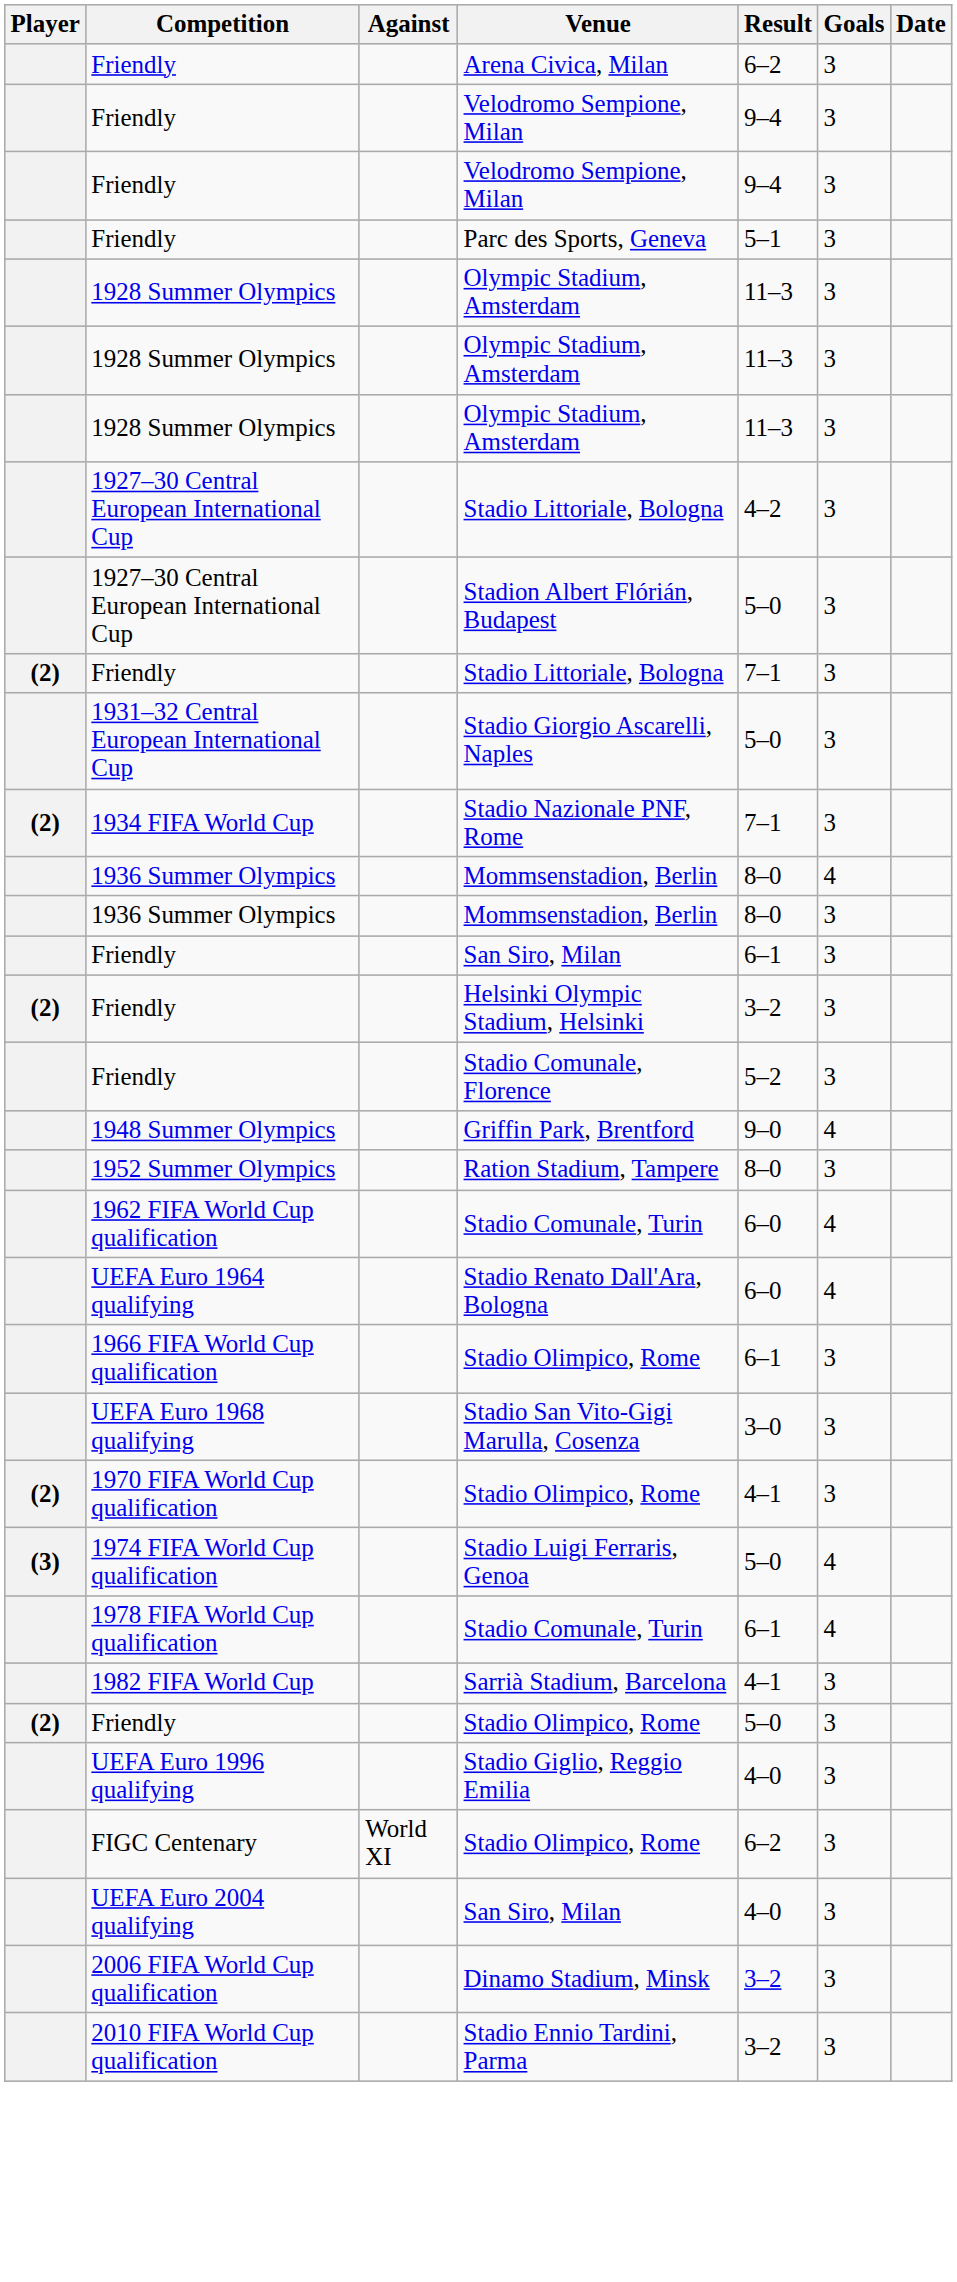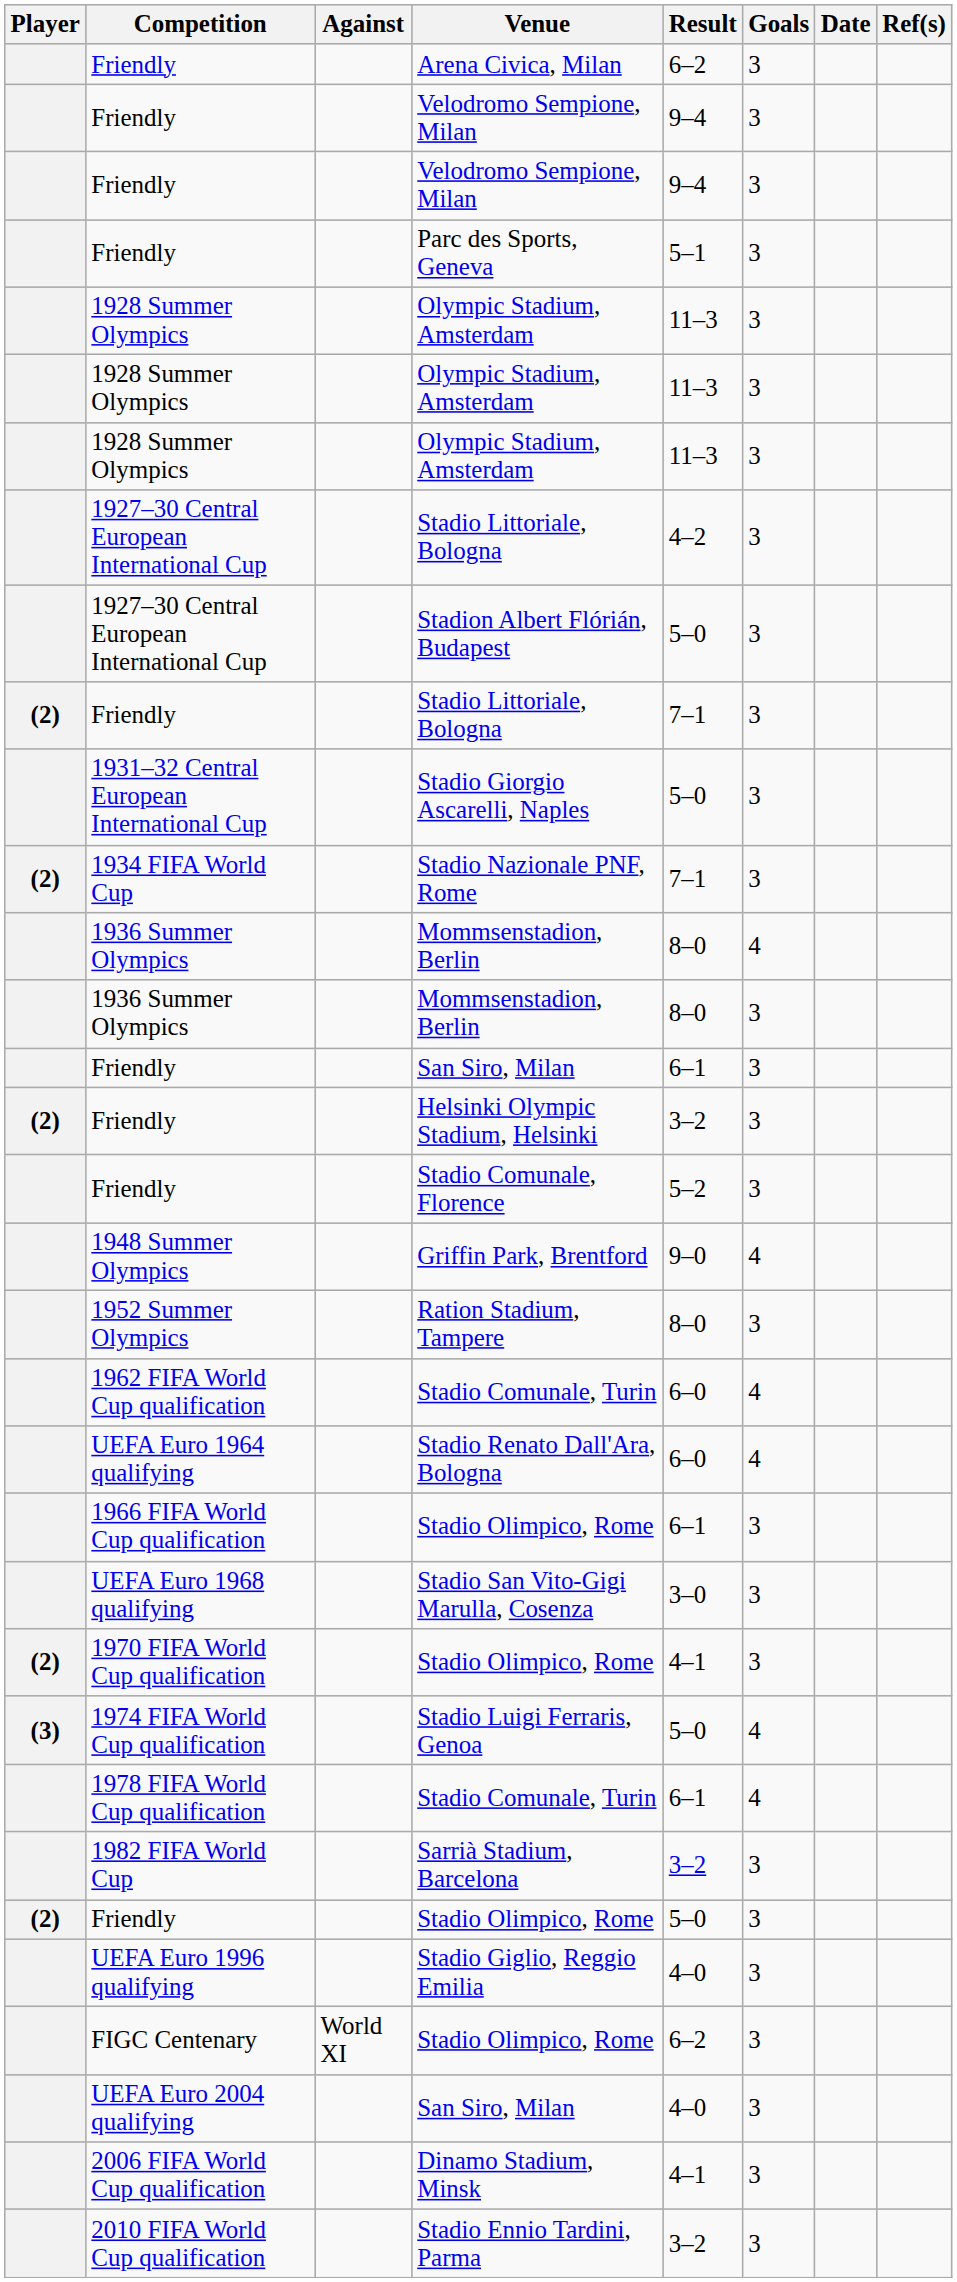+ column: Ref(s)
Sarrià Stadium, Barcelona | Result: 4–1 -> 3–2
Dinamo Stadium, Minsk | Result: 3–2 -> 4–1
